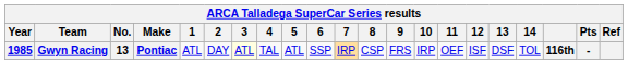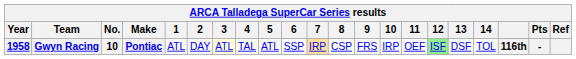Gwyn Racing | Year: 1985 -> 1958
Gwyn Racing | No.: 13 -> 10
Gwyn Racing | 12: no background -> lightgreen background
